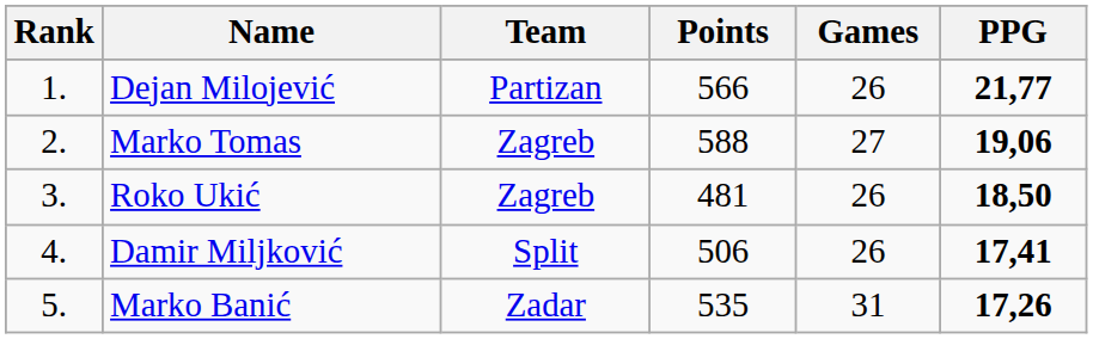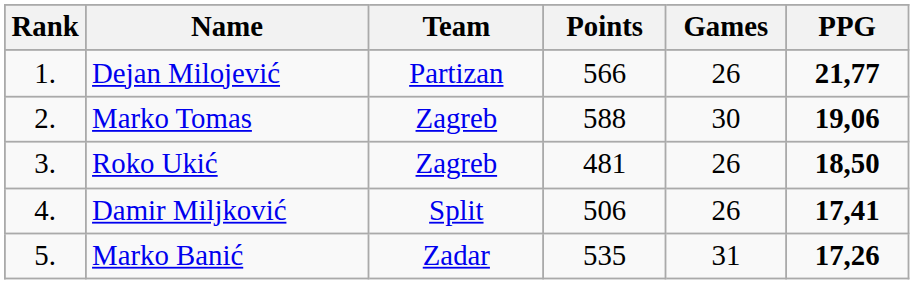Marko Tomas | Games: 27 -> 30
